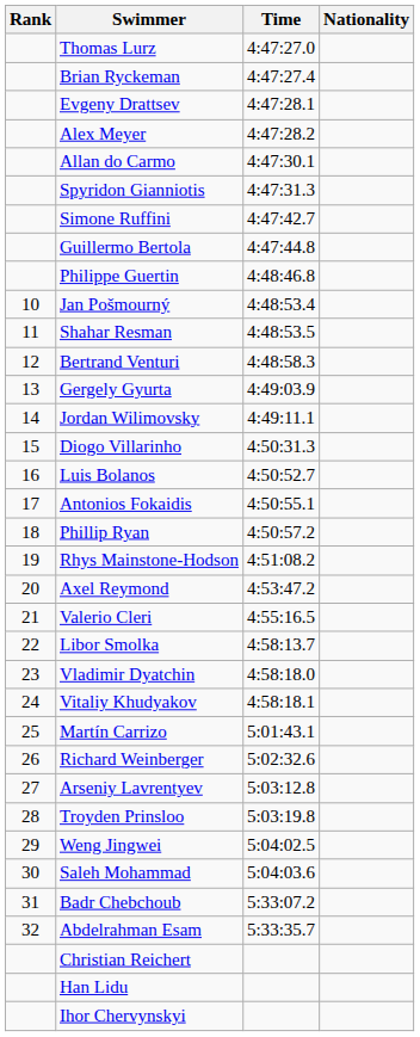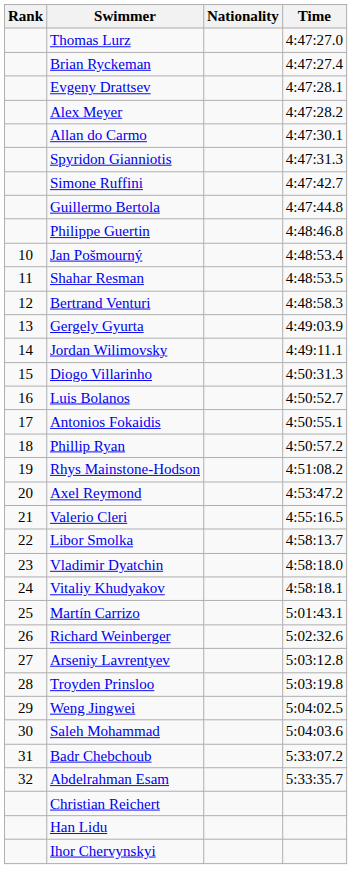columns swapped: Nationality <-> Time
